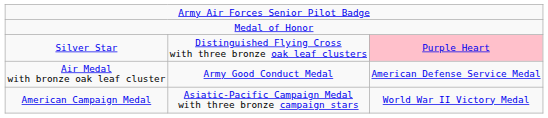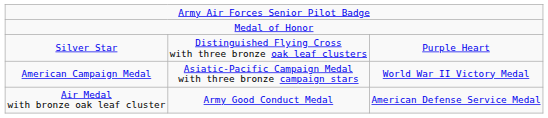Silver Star | column 3: pink background -> no background
rows swapped: Air Medal with bronze oak leaf cluster <-> American Campaign Medal
